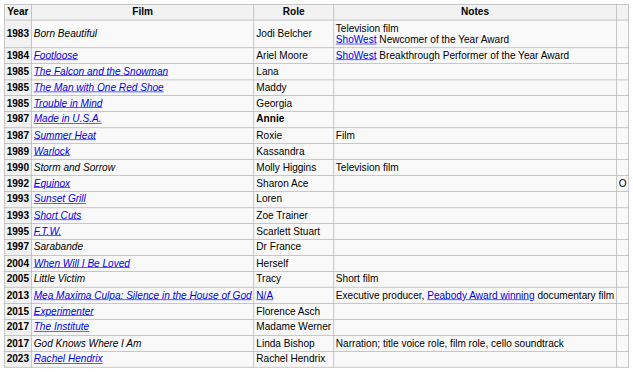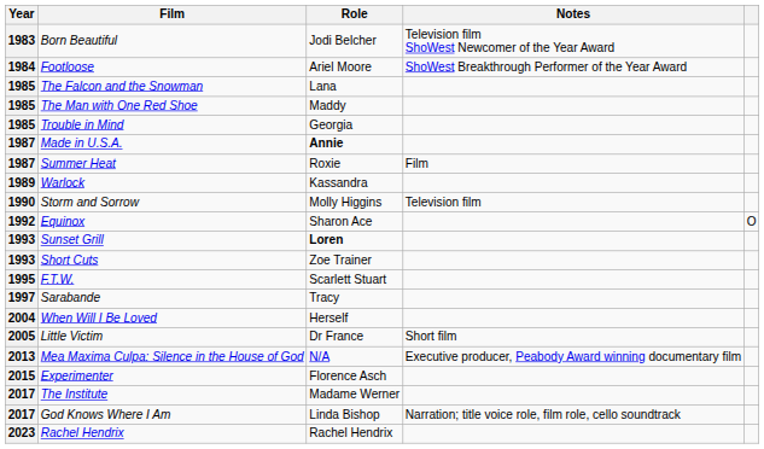Sunset Grill | Role: normal -> bold
Sarabande | Role: Dr France -> Tracy
Little Victim | Role: Tracy -> Dr France
